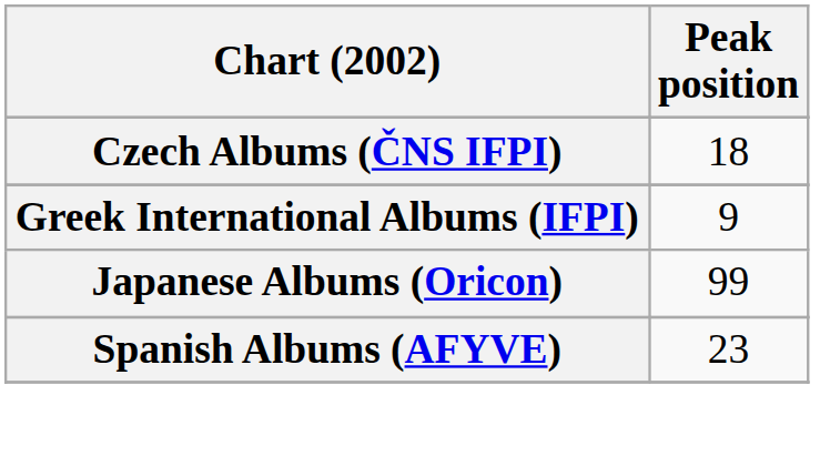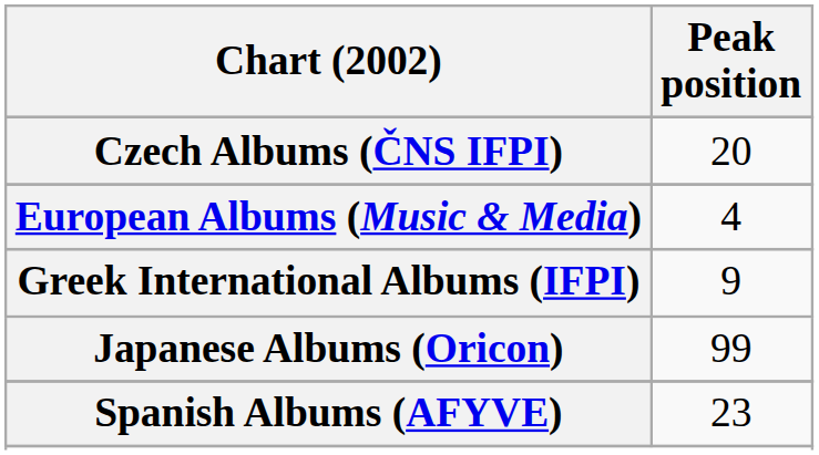Czech Albums (ČNS IFPI) | Peak position: 18 -> 20
+ row: European Albums (Music & Media) | 4
